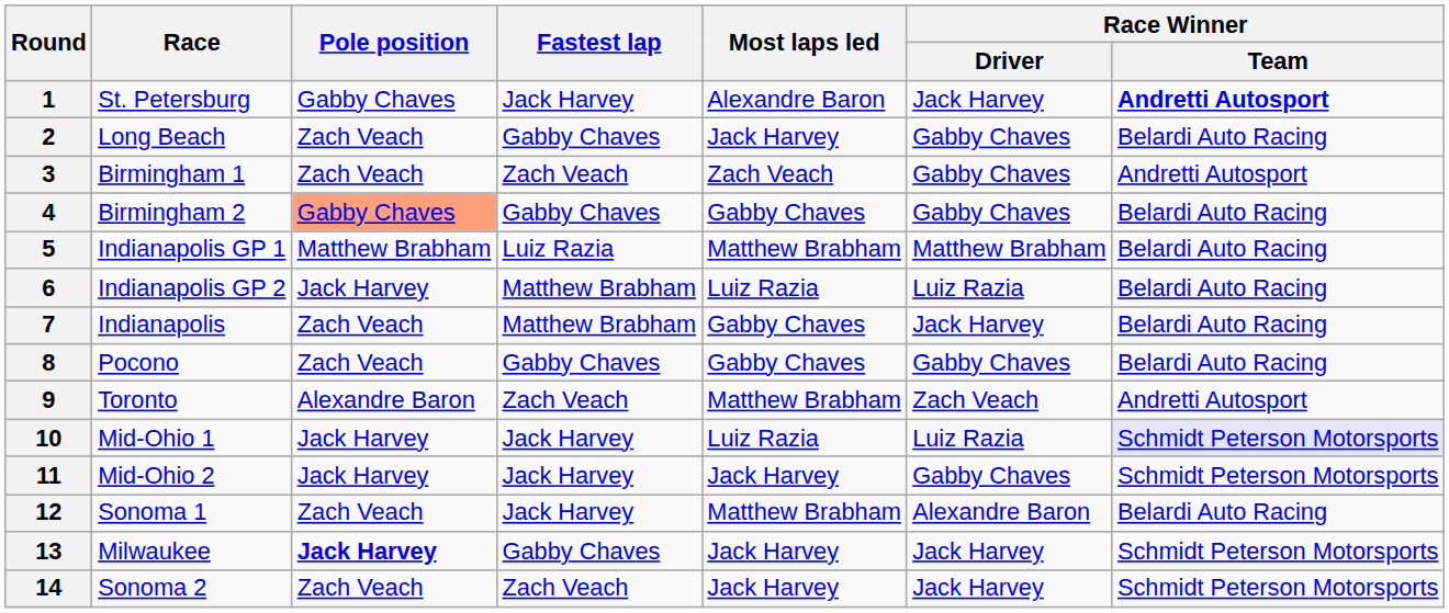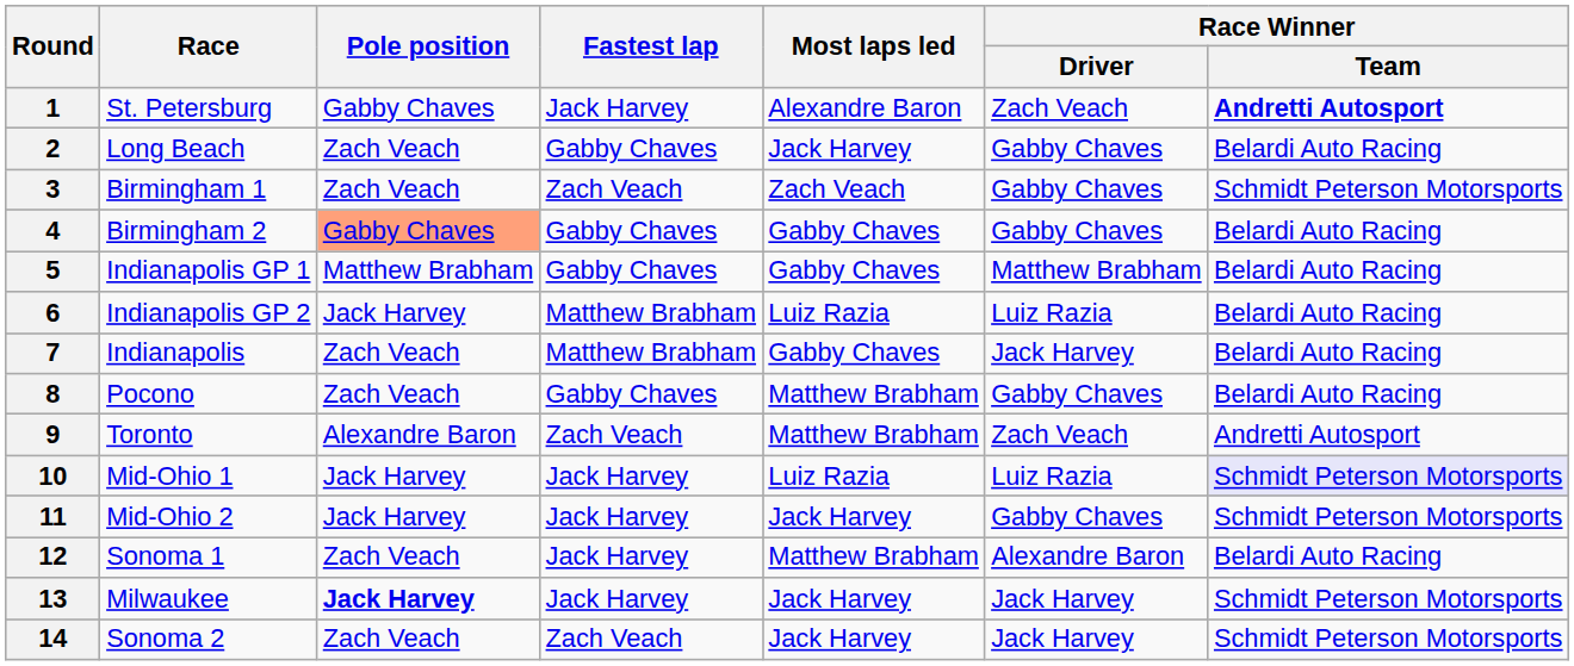1 | Race Winner / Driver: Jack Harvey -> Zach Veach
3 | Race Winner / Team: Andretti Autosport -> Schmidt Peterson Motorsports
5 | Fastest lap: Luiz Razia -> Gabby Chaves
5 | Most laps led: Matthew Brabham -> Gabby Chaves
8 | Most laps led: Gabby Chaves -> Matthew Brabham
13 | Fastest lap: Gabby Chaves -> Jack Harvey
